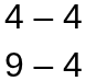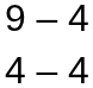rows swapped: 9 – 4 <-> 4 – 4
